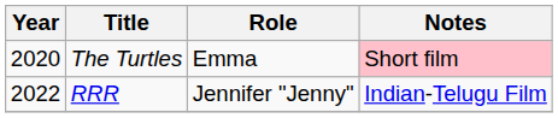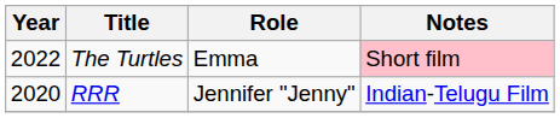The Turtles | Year: 2020 -> 2022
RRR | Year: 2022 -> 2020
